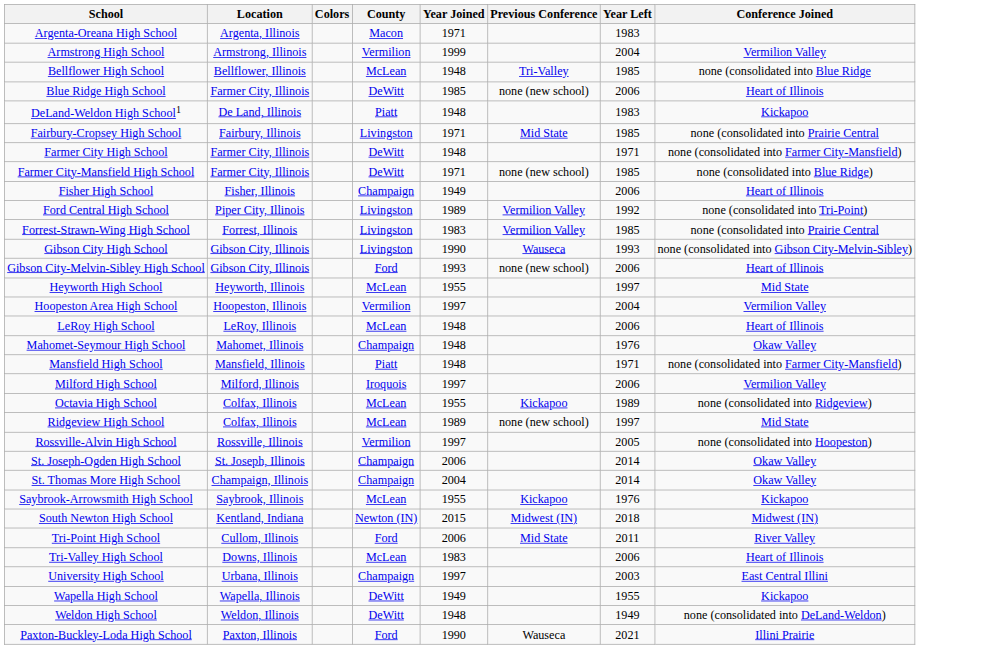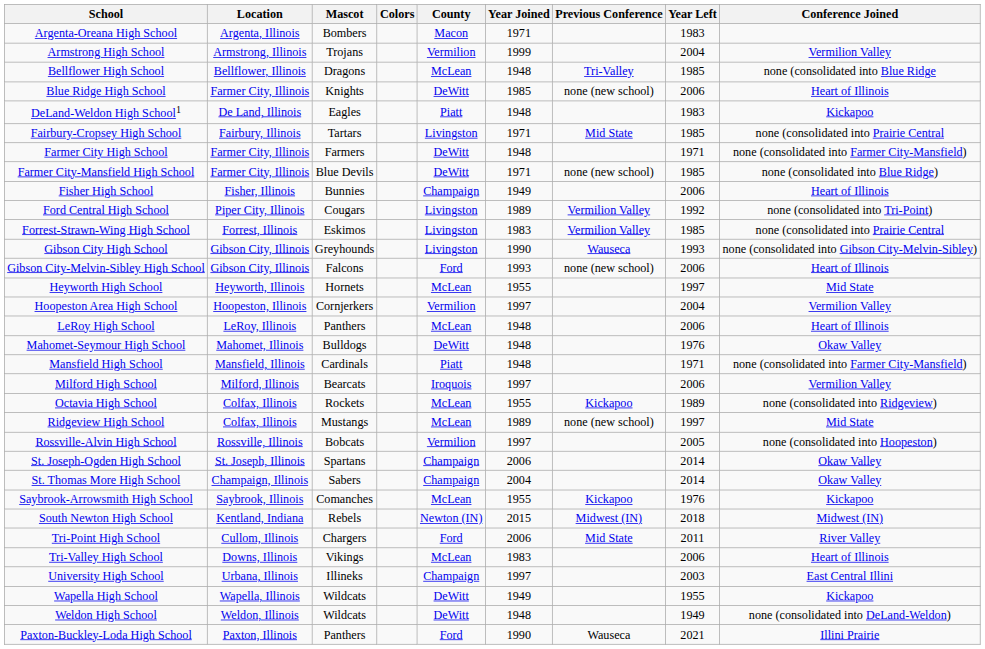+ column: Mascot | Bombers | Trojans | Dragons | Knights | Eagles | Tartars | Farmers | Blue Devils | Bunnies | Cougars | Eskimos | Greyhounds | Falcons | Hornets | Cornjerkers | Panthers | Bulldogs | Cardinals | Bearcats | Rockets | Mustangs | Bobcats | Spartans | Sabers | Comanches | Rebels | Chargers | Vikings | Illineks | Wildcats | Wildcats | Panthers
Mahomet-Seymour High School | County: Champaign -> DeWitt
